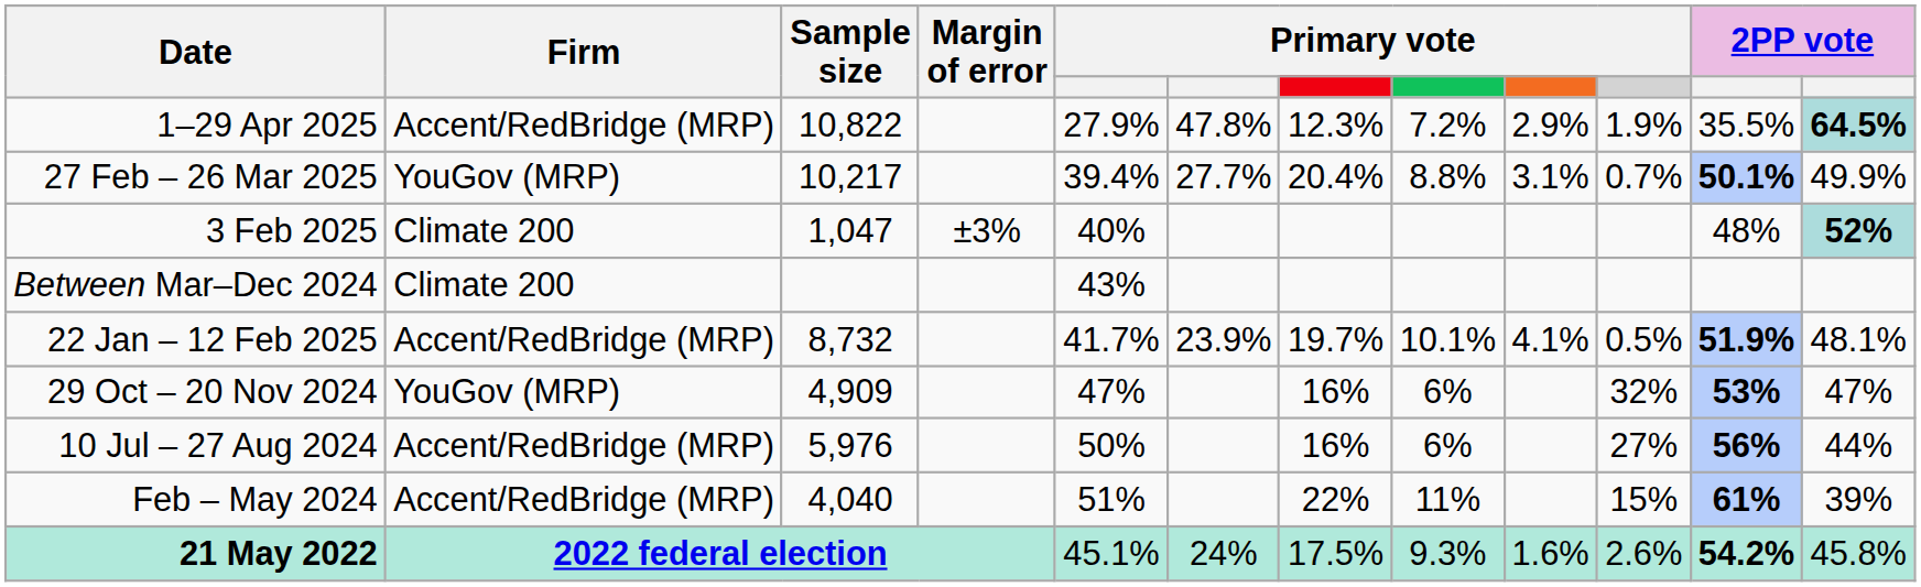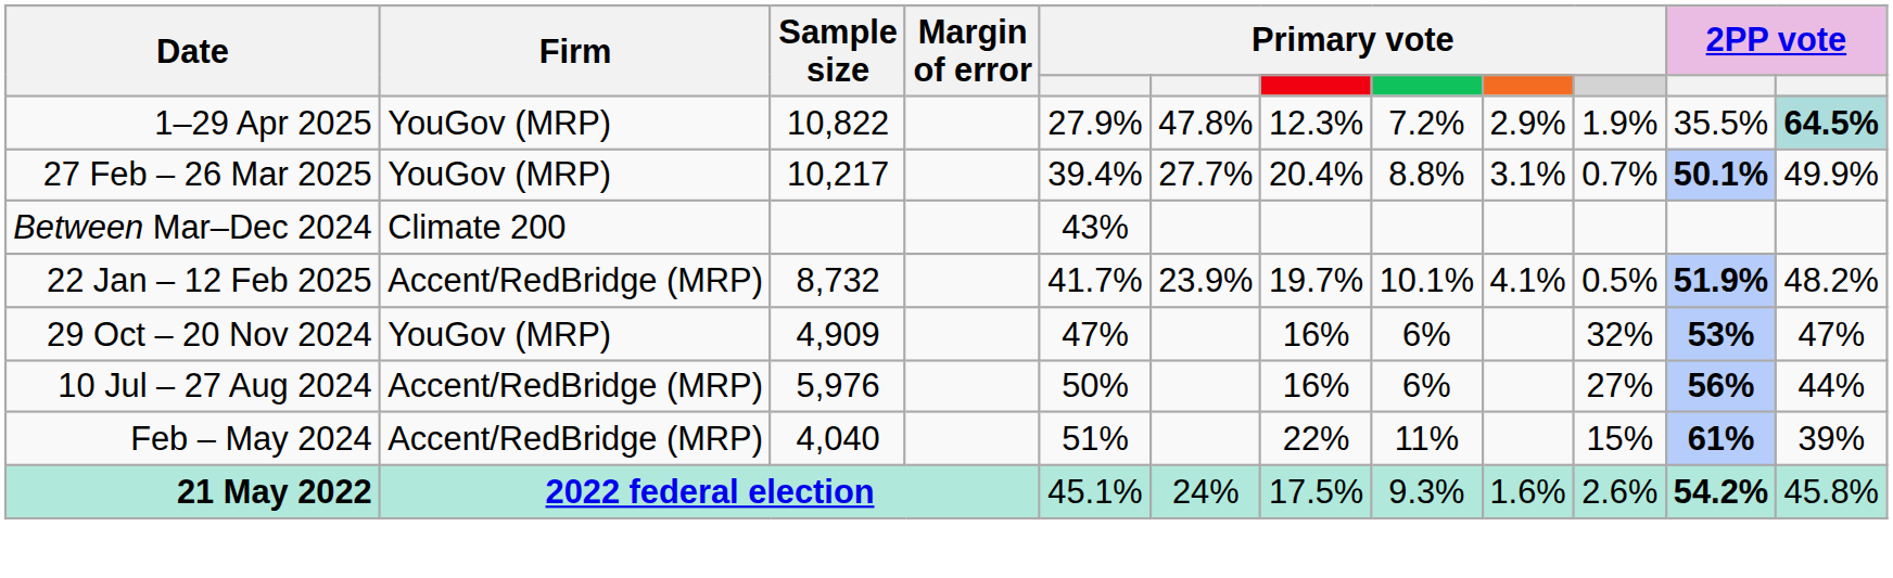1–29 Apr 2025 | Firm: Accent/RedBridge (MRP) -> YouGov (MRP)
- row: 3 Feb 2025 | Climate 200 | 1,047 | ±3% | 40% | 48% | 52%
22 Jan – 12 Feb 2025 | column 12: 48.1% -> 48.2%
